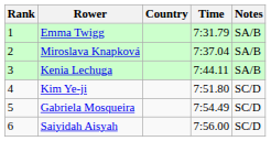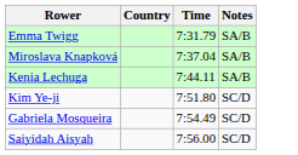- column: Rank | 1 | 2 | 3 | 4 | 5 | 6
